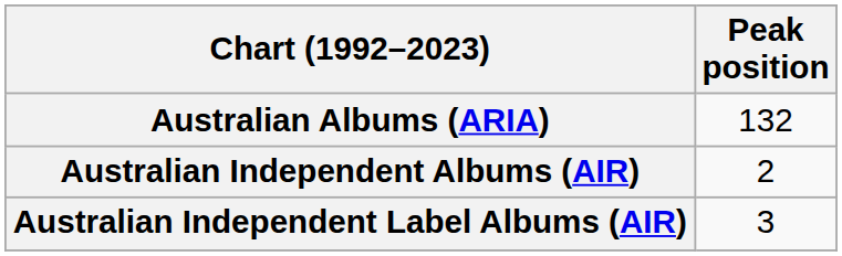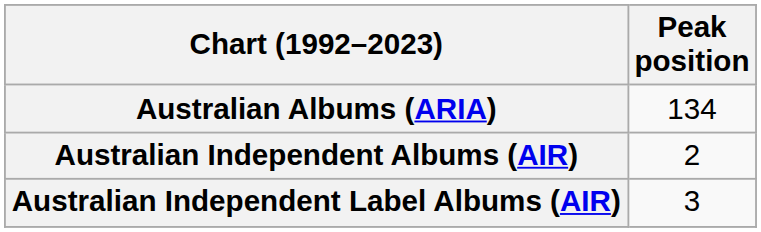Australian Albums (ARIA) | Peak position: 132 -> 134
